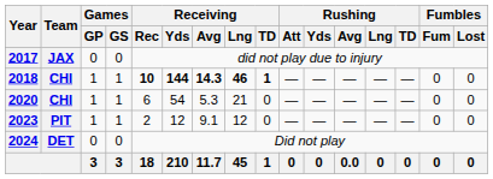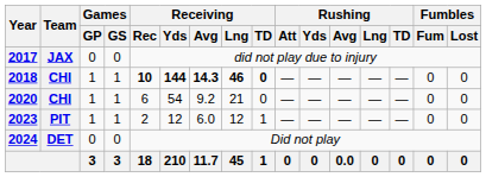2018 | Receiving / TD: 1 -> 0
2020 | Receiving / Avg: 5.3 -> 9.2
2023 | Receiving / Avg: 9.1 -> 6.0
2023 | Receiving / TD: 0 -> 1
